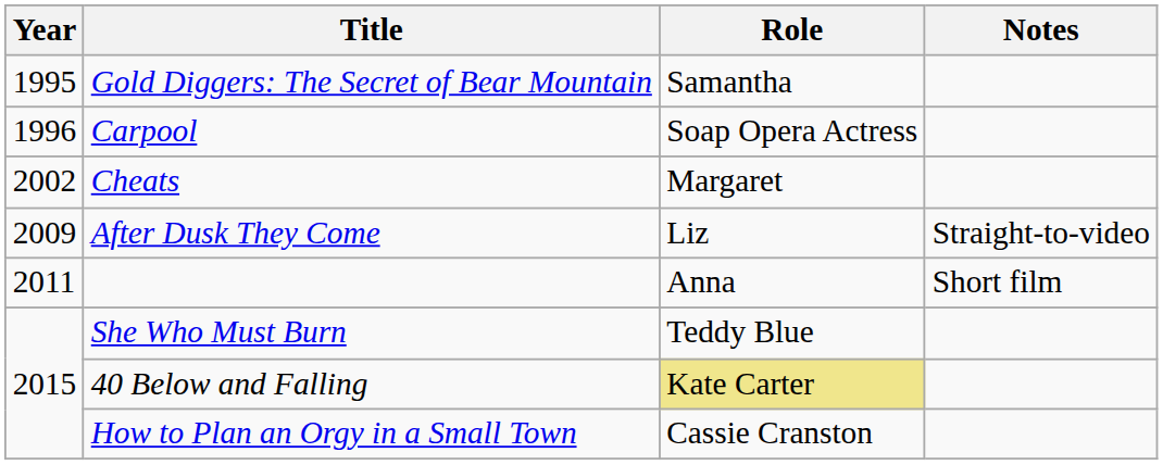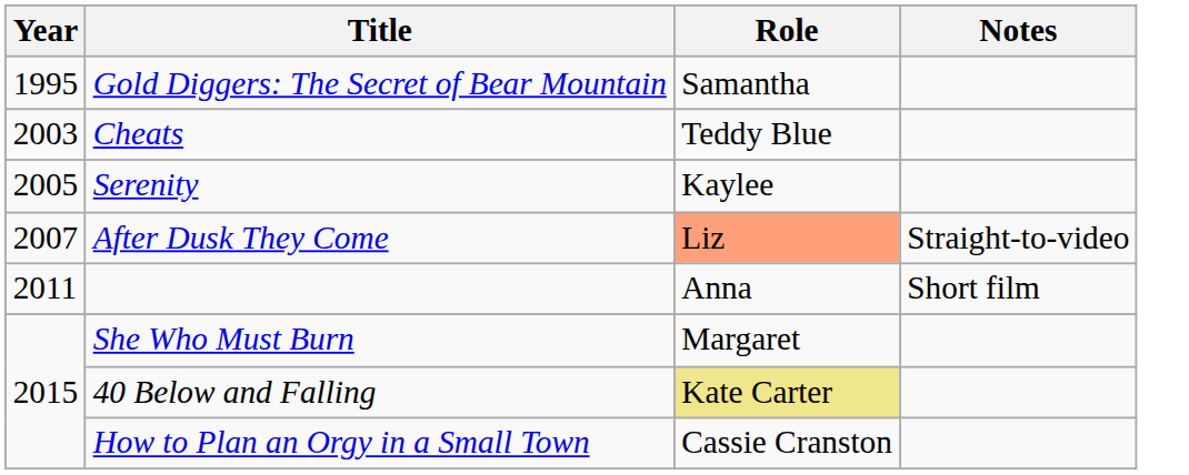- row: 1996 | Carpool | Soap Opera Actress
Cheats | Year: 2002 -> 2003
Cheats | Role: Margaret -> Teddy Blue
+ row: 2005 | Serenity | Kaylee
After Dusk They Come | Year: 2009 -> 2007
After Dusk They Come | Role: no background -> lightsalmon background
She Who Must Burn | Role: Teddy Blue -> Margaret
